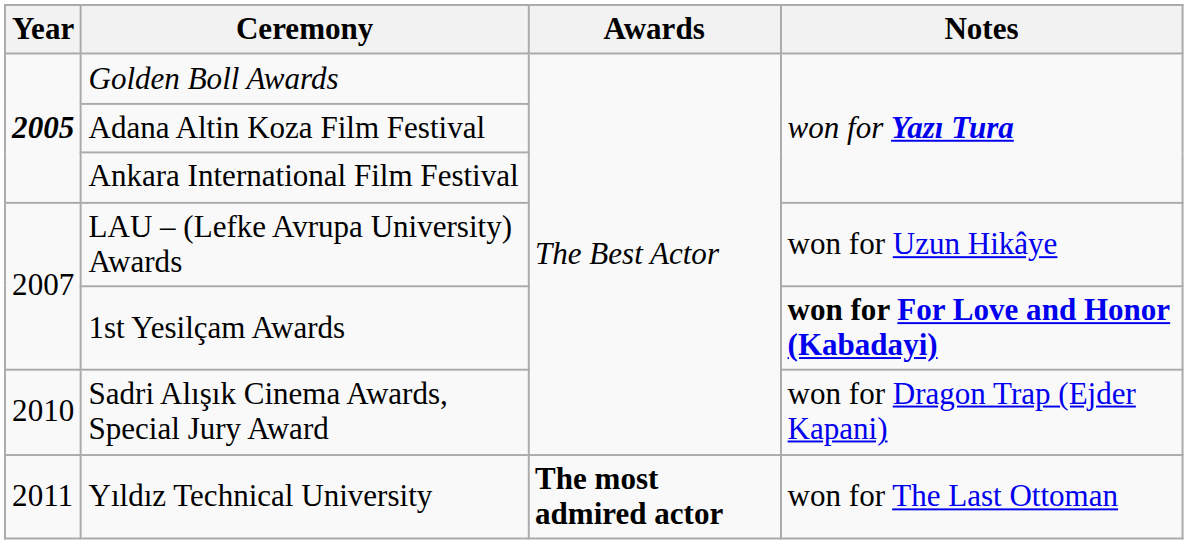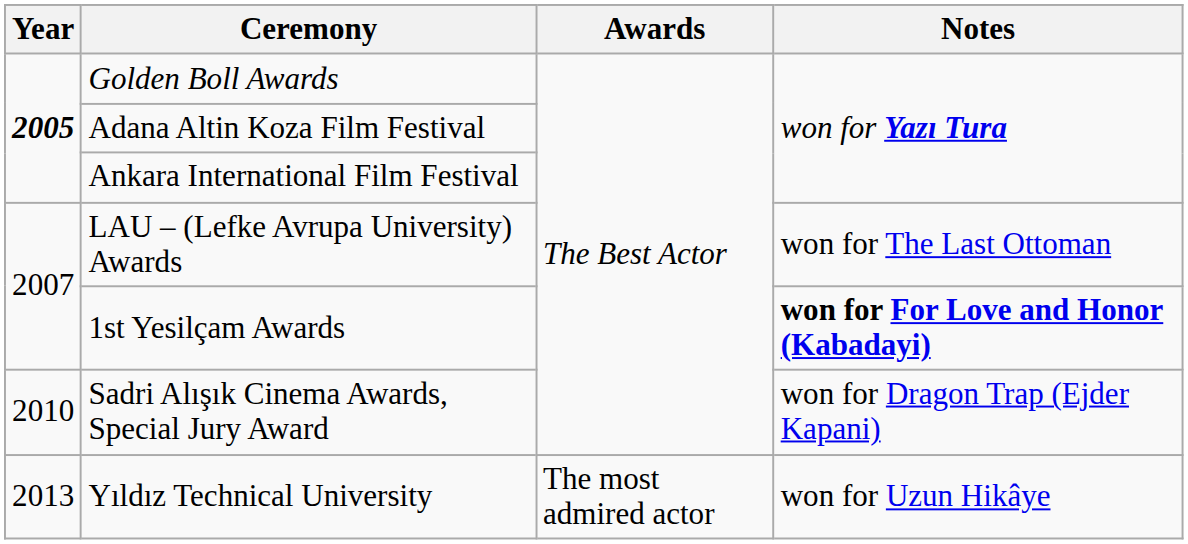LAU – (Lefke Avrupa University) Awards | Notes: won for Uzun Hikâye -> won for The Last Ottoman
Yıldız Technical University | Year: 2011 -> 2013
Yıldız Technical University | Awards: bold -> normal
Yıldız Technical University | Notes: won for The Last Ottoman -> won for Uzun Hikâye
